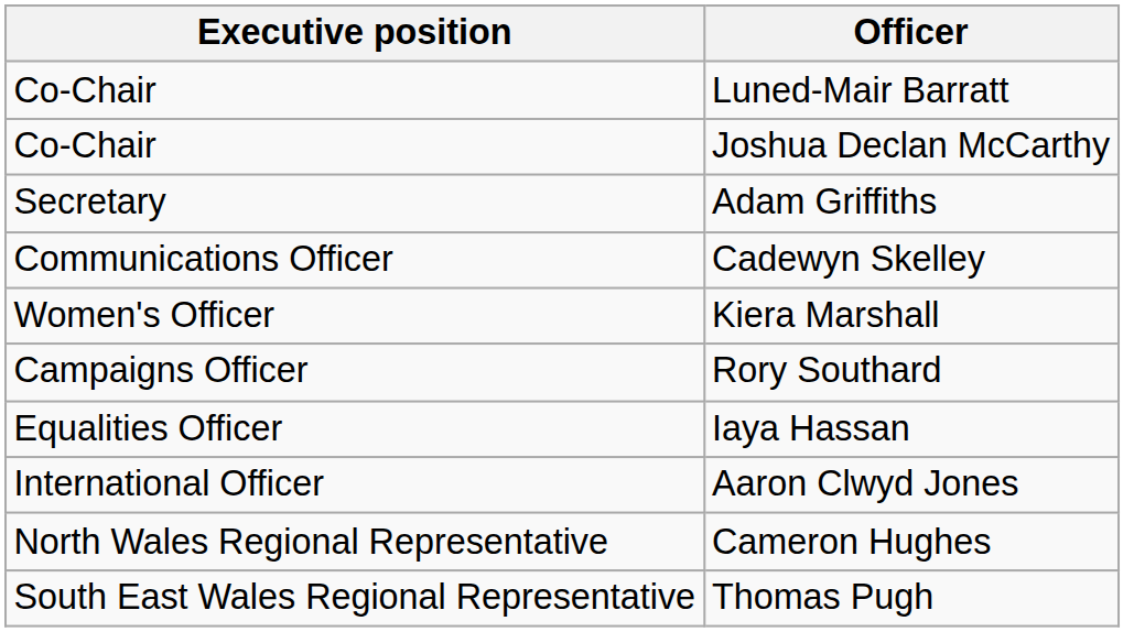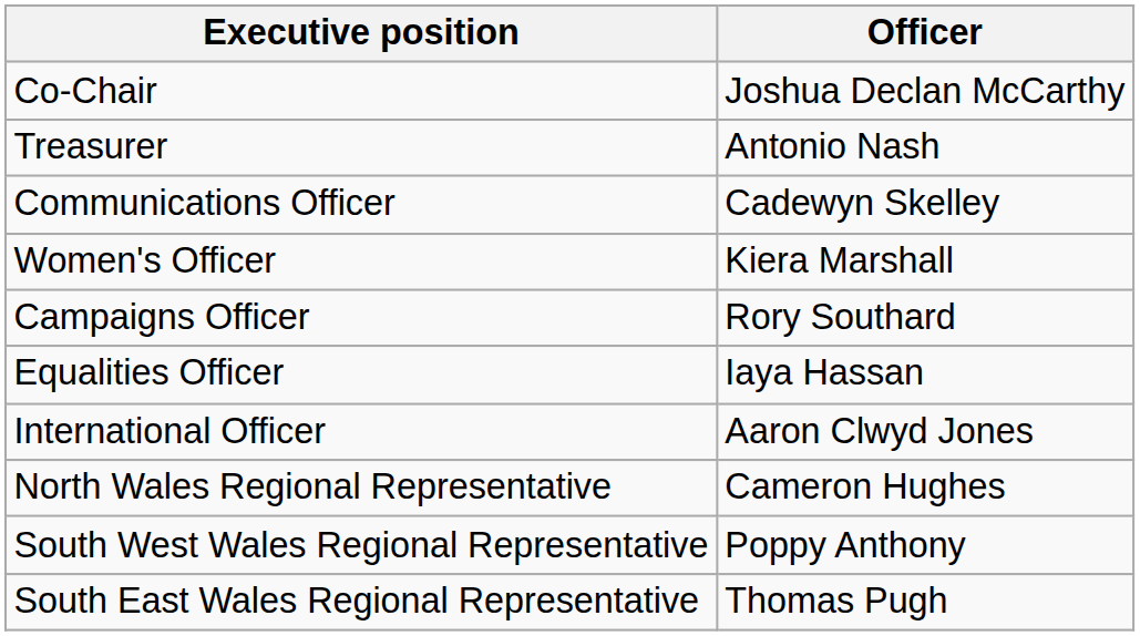- row: Co-Chair | Luned-Mair Barratt
- row: Secretary | Adam Griffiths
+ row: Treasurer | Antonio Nash
+ row: South West Wales Regional Representative | Poppy Anthony
